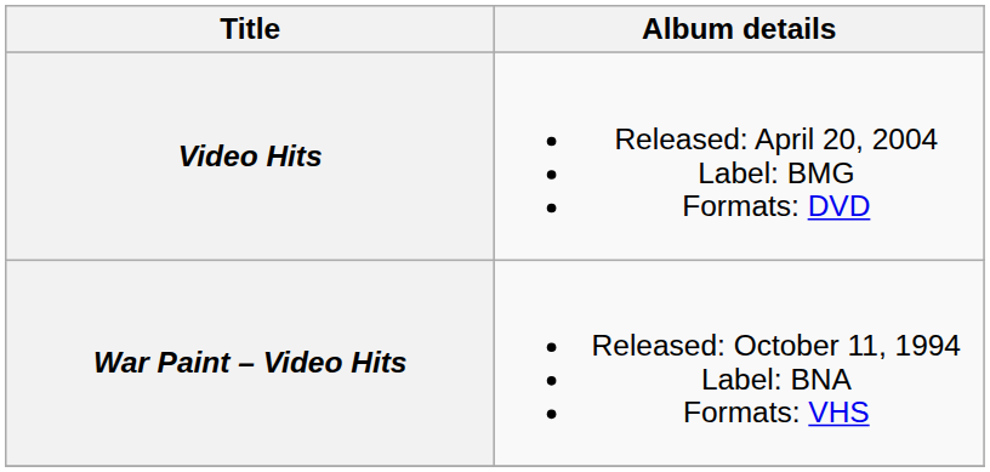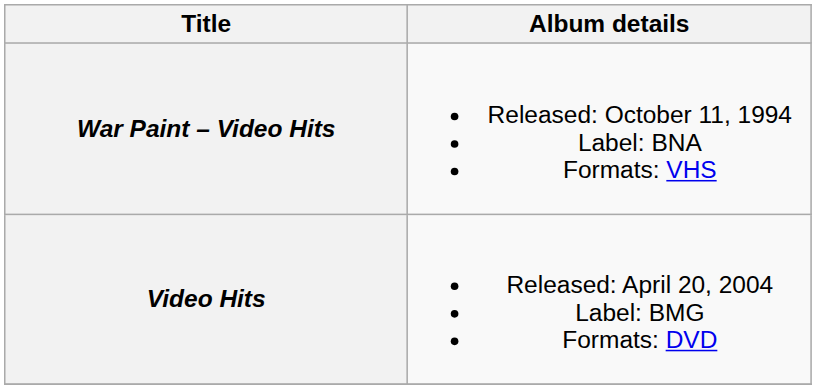rows swapped: War Paint – Video Hits <-> Video Hits
